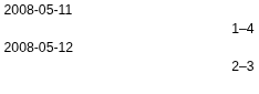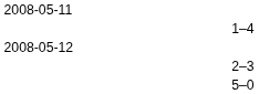+ row: 5–0
